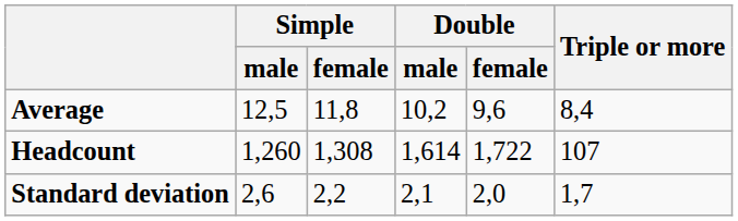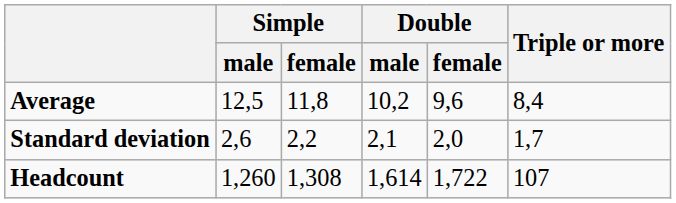rows swapped: Headcount <-> Standard deviation
